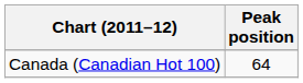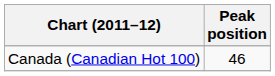Canada (Canadian Hot 100) | Peak position: 64 -> 46
